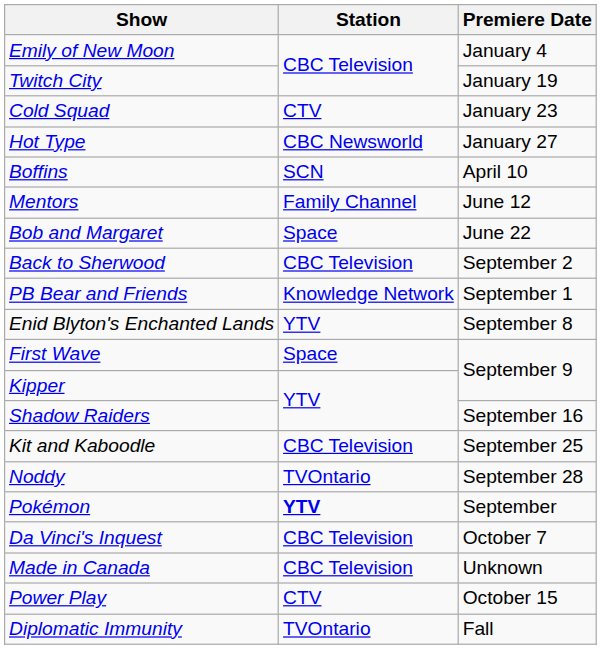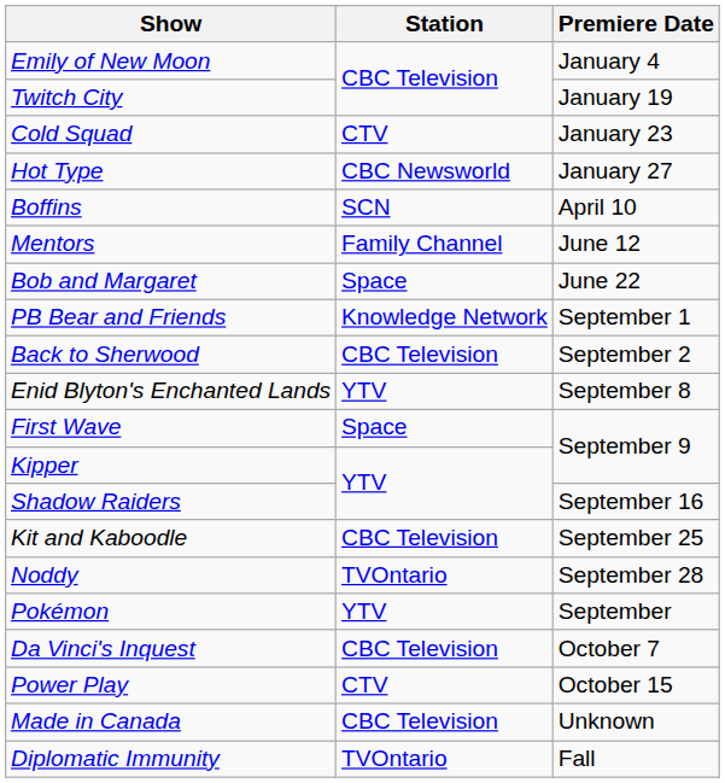rows swapped: PB Bear and Friends <-> Back to Sherwood
Pokémon | Station: bold -> normal
rows swapped: Power Play <-> Made in Canada
